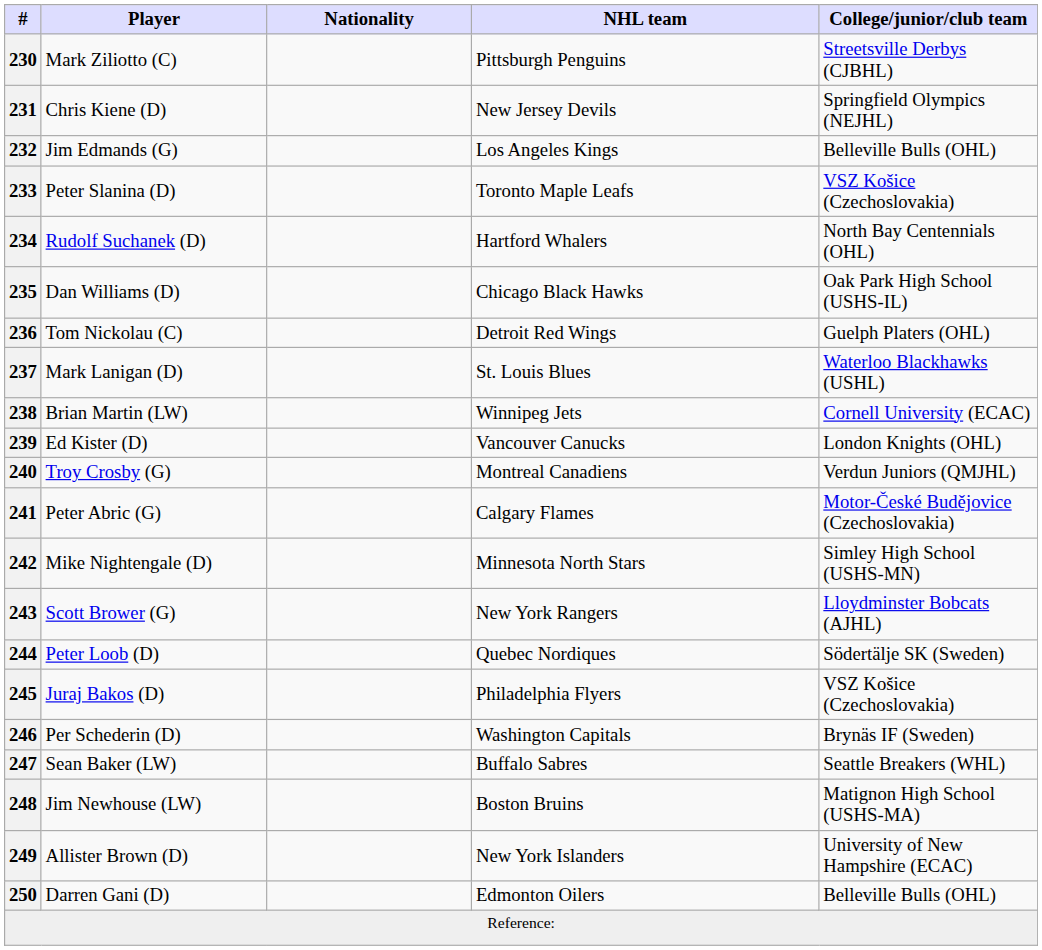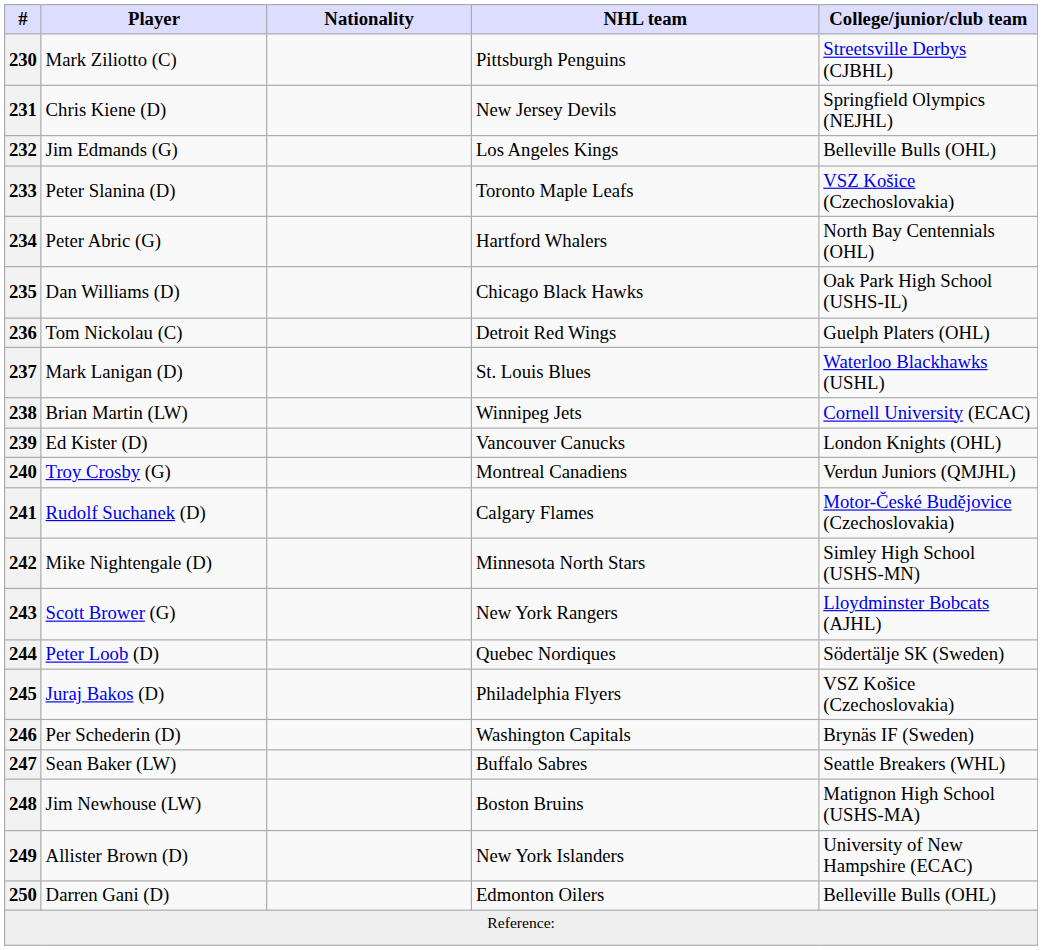234 | Player: Rudolf Suchanek (D) -> Peter Abric (G)
241 | Player: Peter Abric (G) -> Rudolf Suchanek (D)
